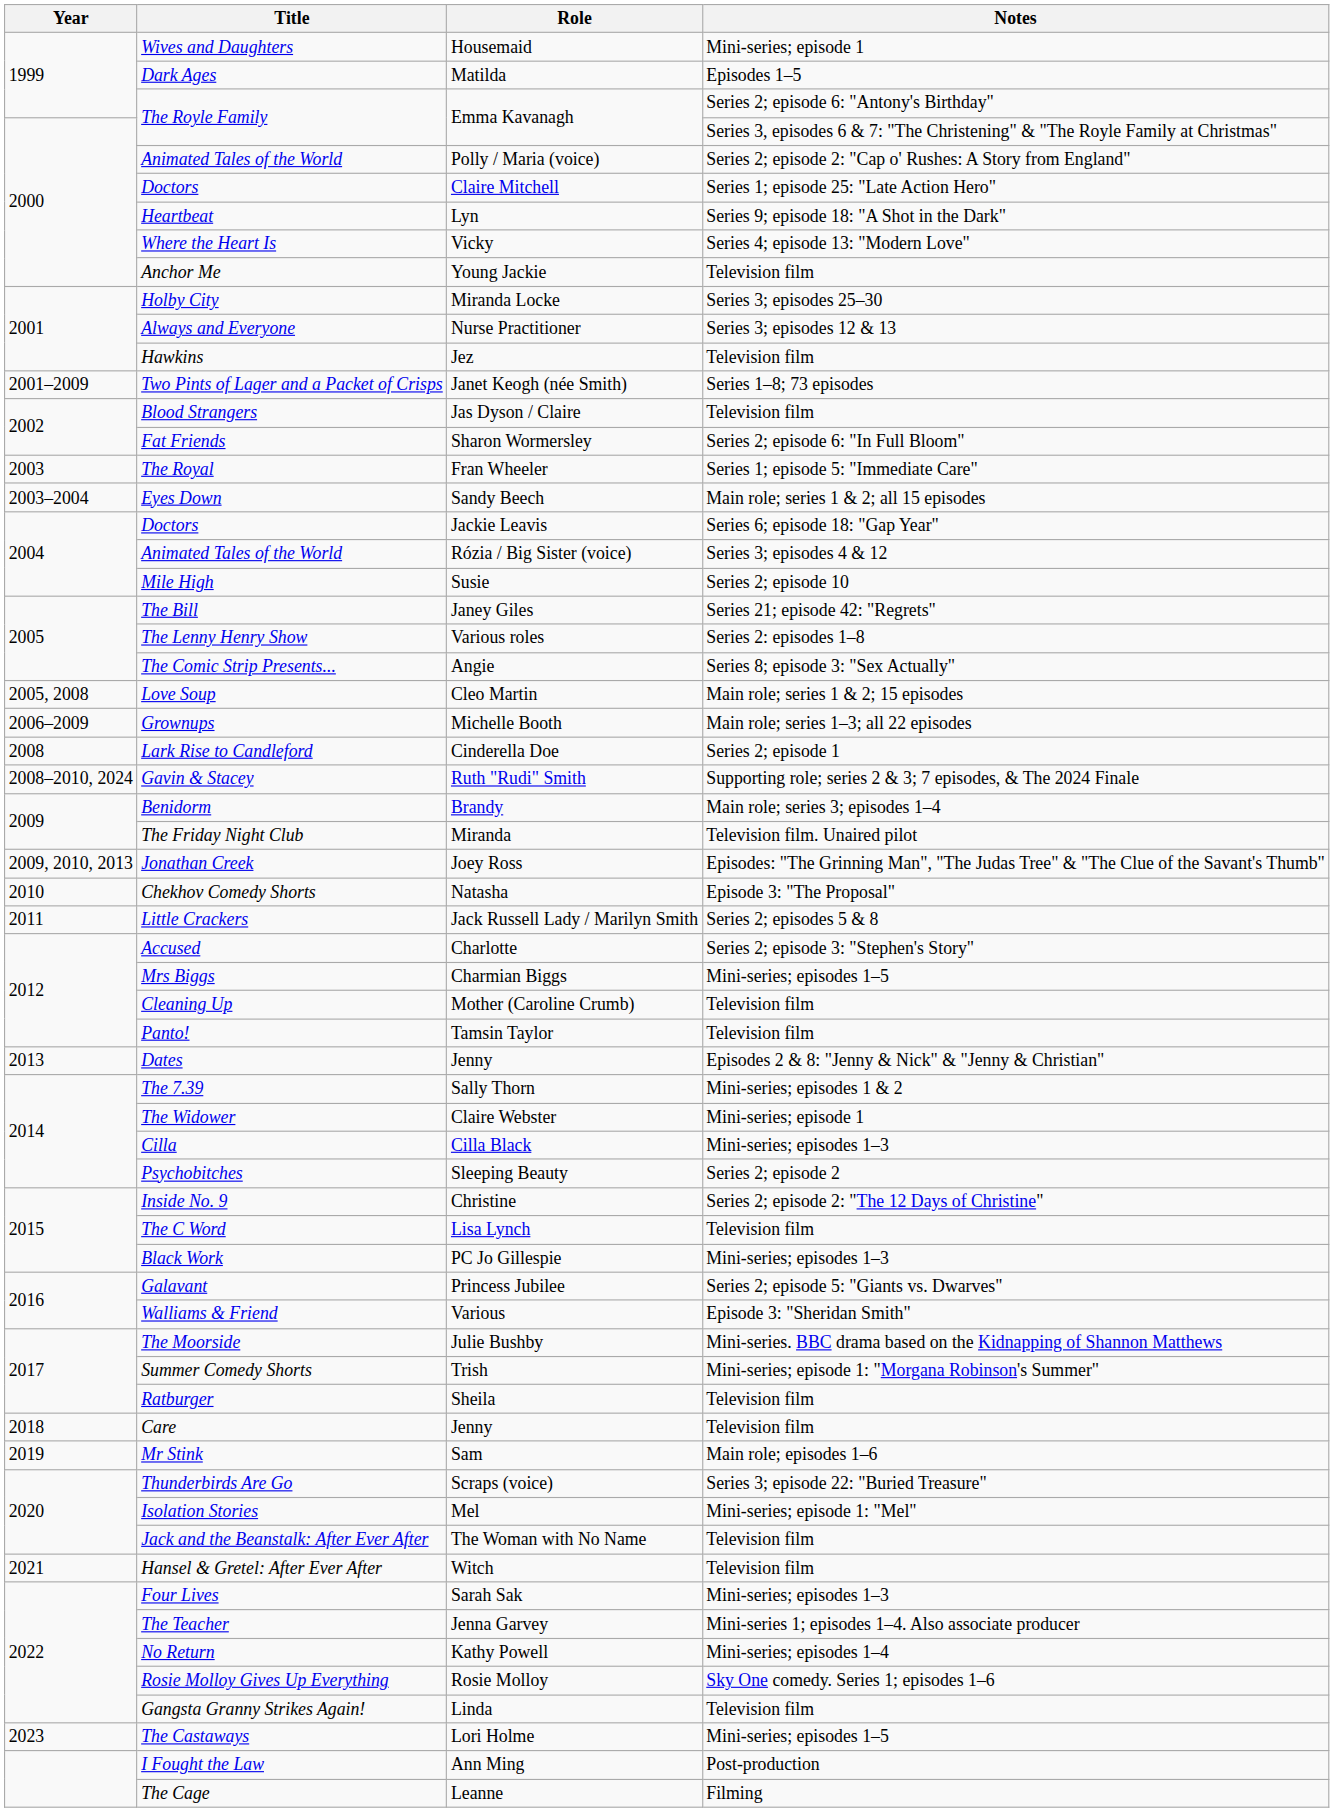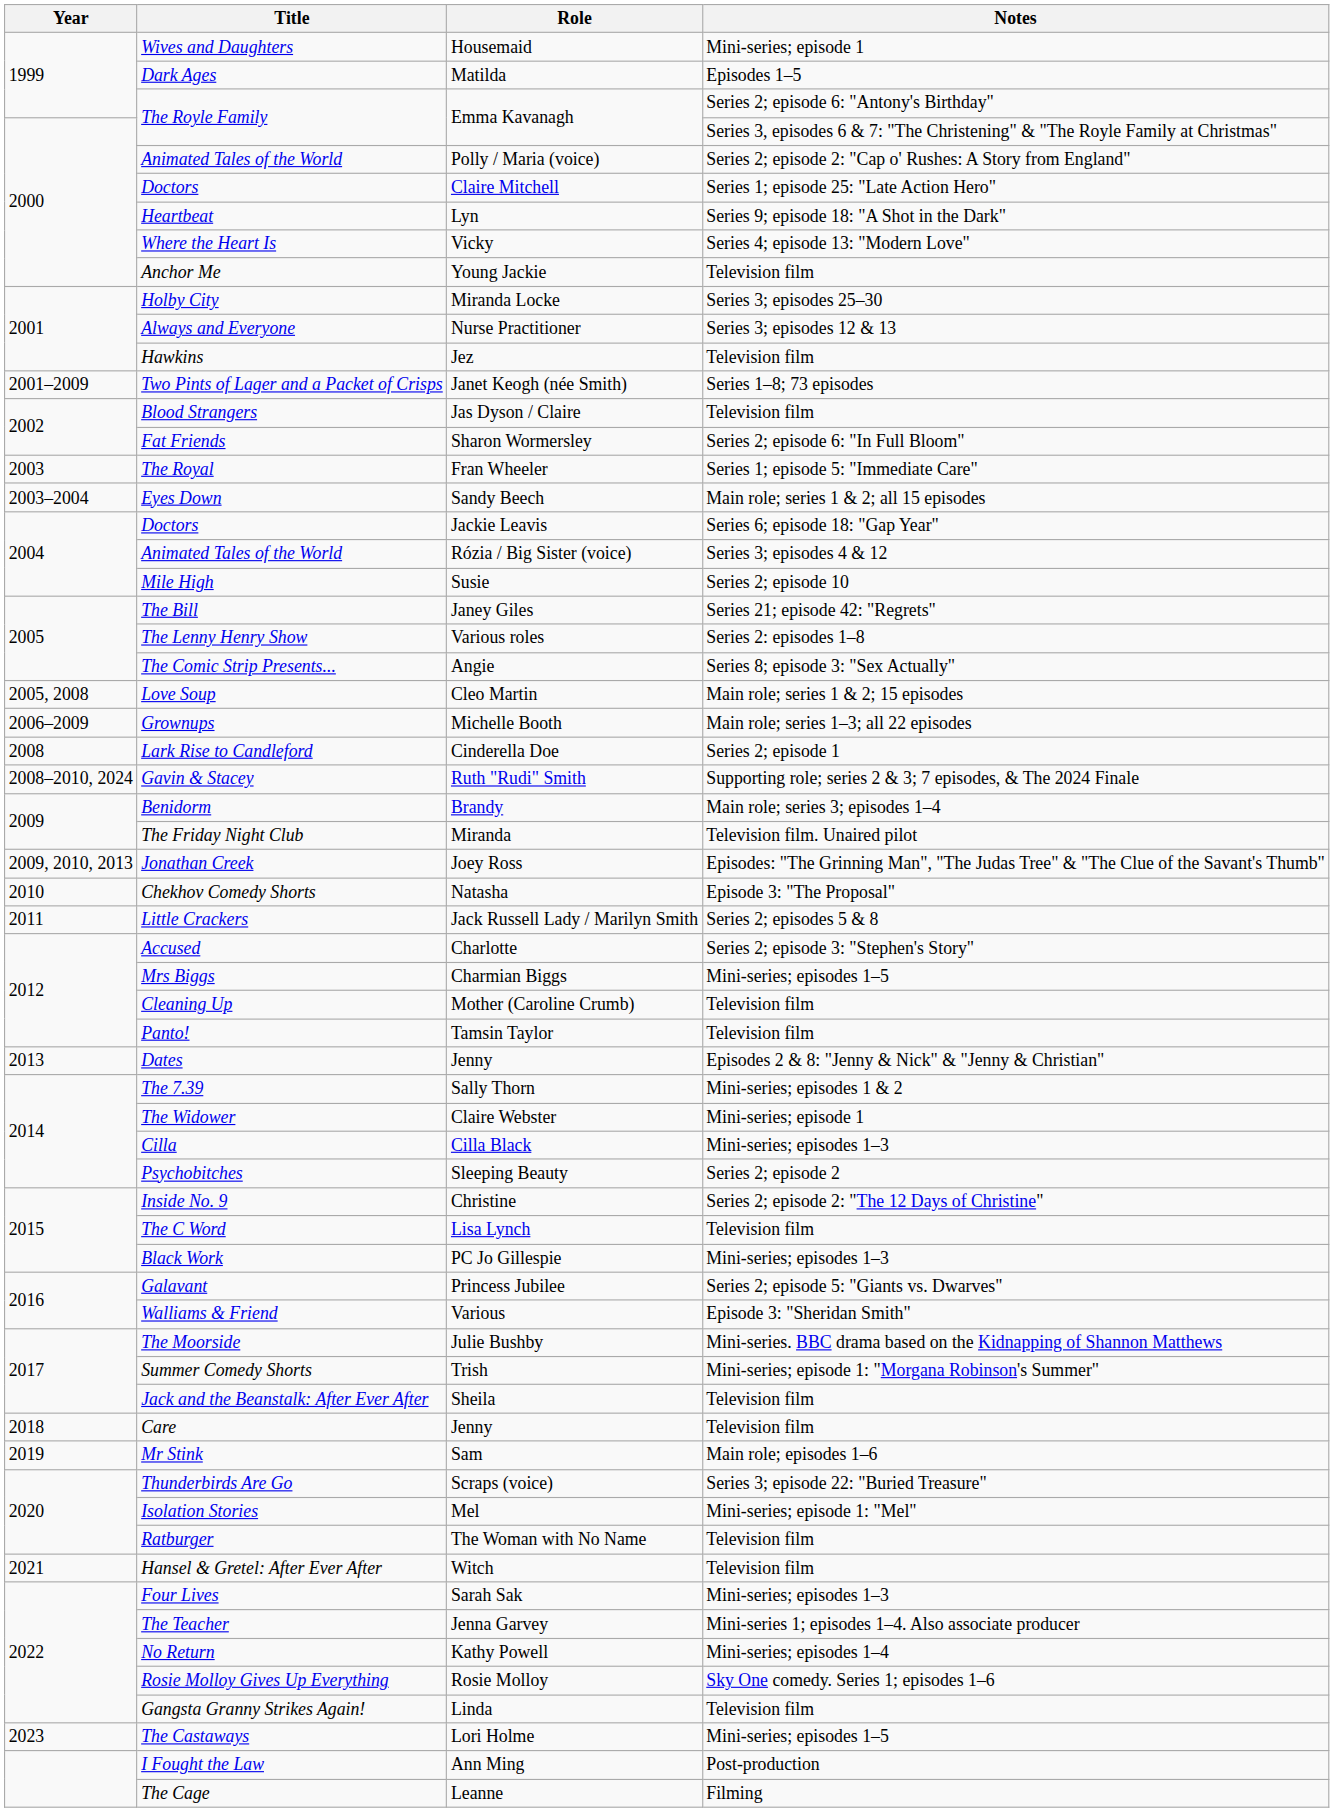Sheila | Title: Ratburger -> Jack and the Beanstalk: After Ever After
The Woman with No Name | Title: Jack and the Beanstalk: After Ever After -> Ratburger
